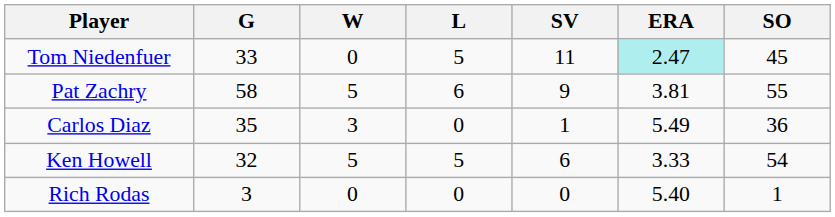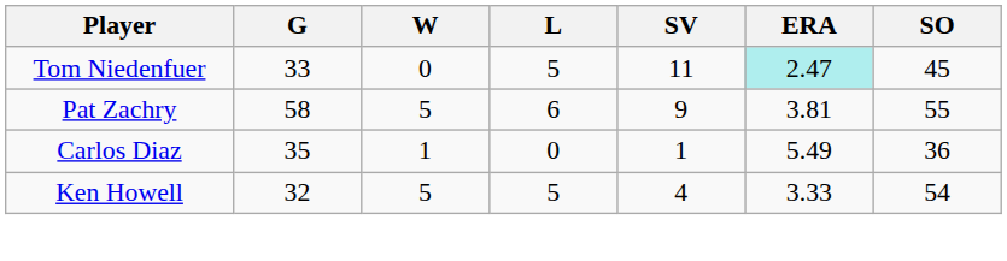Carlos Diaz | W: 3 -> 1
Ken Howell | SV: 6 -> 4
- row: Rich Rodas | 3 | 0 | 0 | 0 | 5.40 | 1
